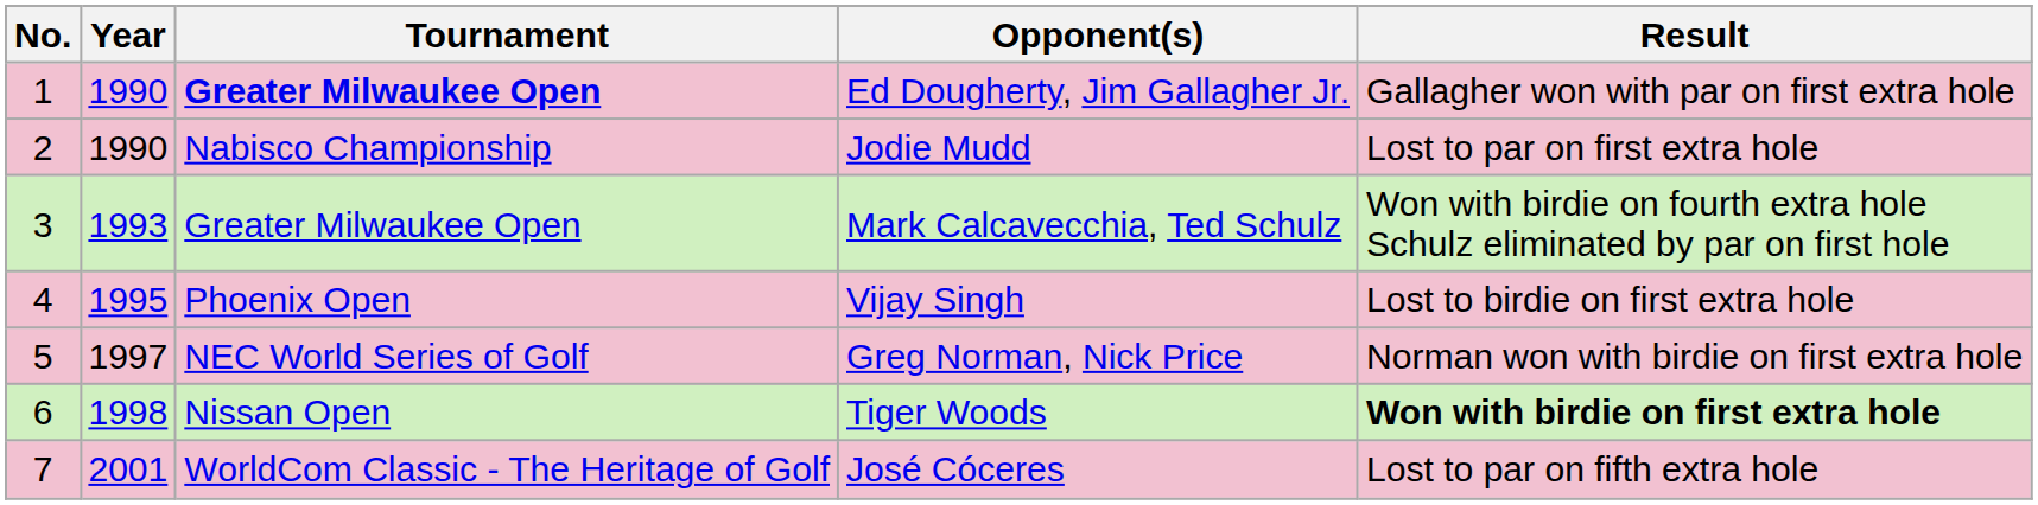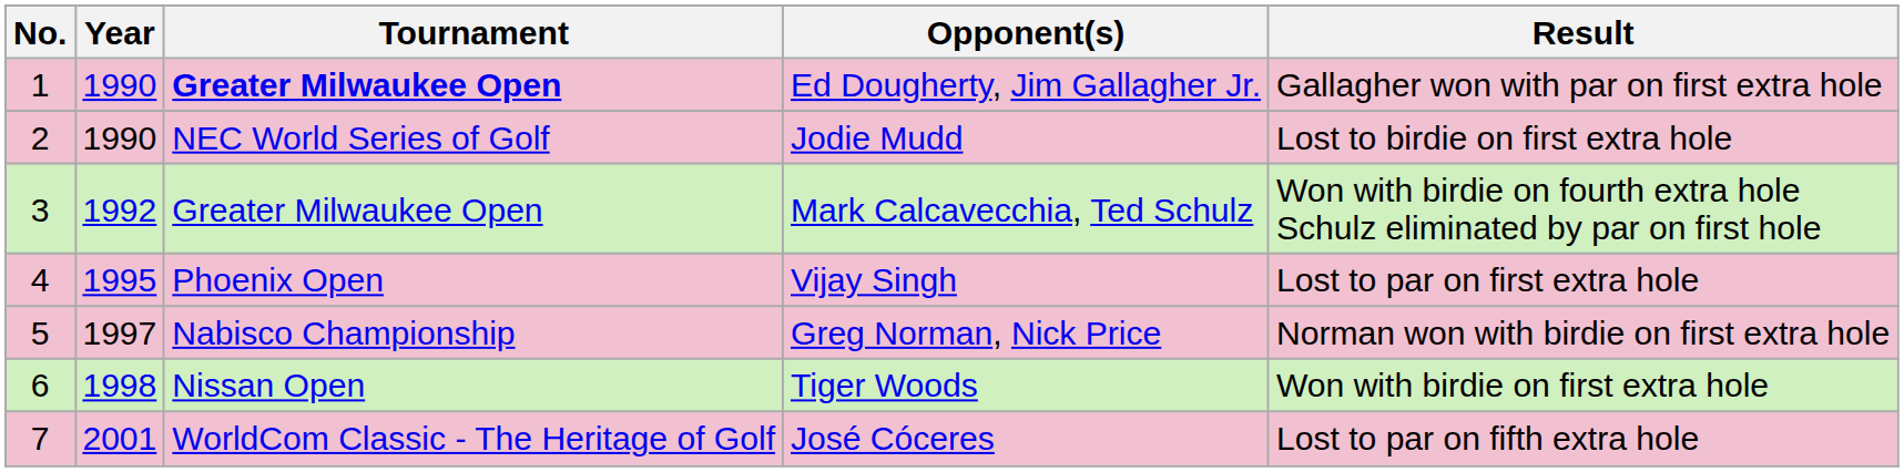Jodie Mudd | Tournament: Nabisco Championship -> NEC World Series of Golf
Jodie Mudd | Result: Lost to par on first extra hole -> Lost to birdie on first extra hole
Mark Calcavecchia, Ted Schulz | Year: 1993 -> 1992
Vijay Singh | Result: Lost to birdie on first extra hole -> Lost to par on first extra hole
Greg Norman, Nick Price | Tournament: NEC World Series of Golf -> Nabisco Championship
Tiger Woods | Result: bold -> normal
